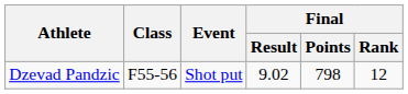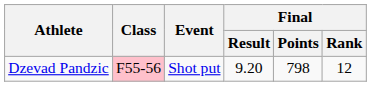Dzevad Pandzic | Class: no background -> pink background
Dzevad Pandzic | Final / Result: 9.02 -> 9.20
